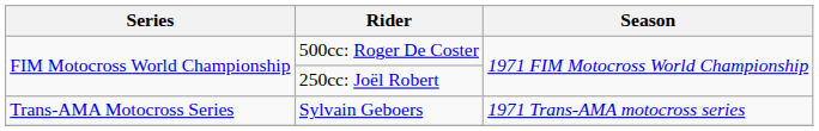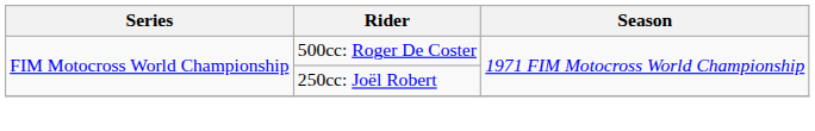- row: Trans-AMA Motocross Series | Sylvain Geboers | 1971 Trans-AMA motocross series
